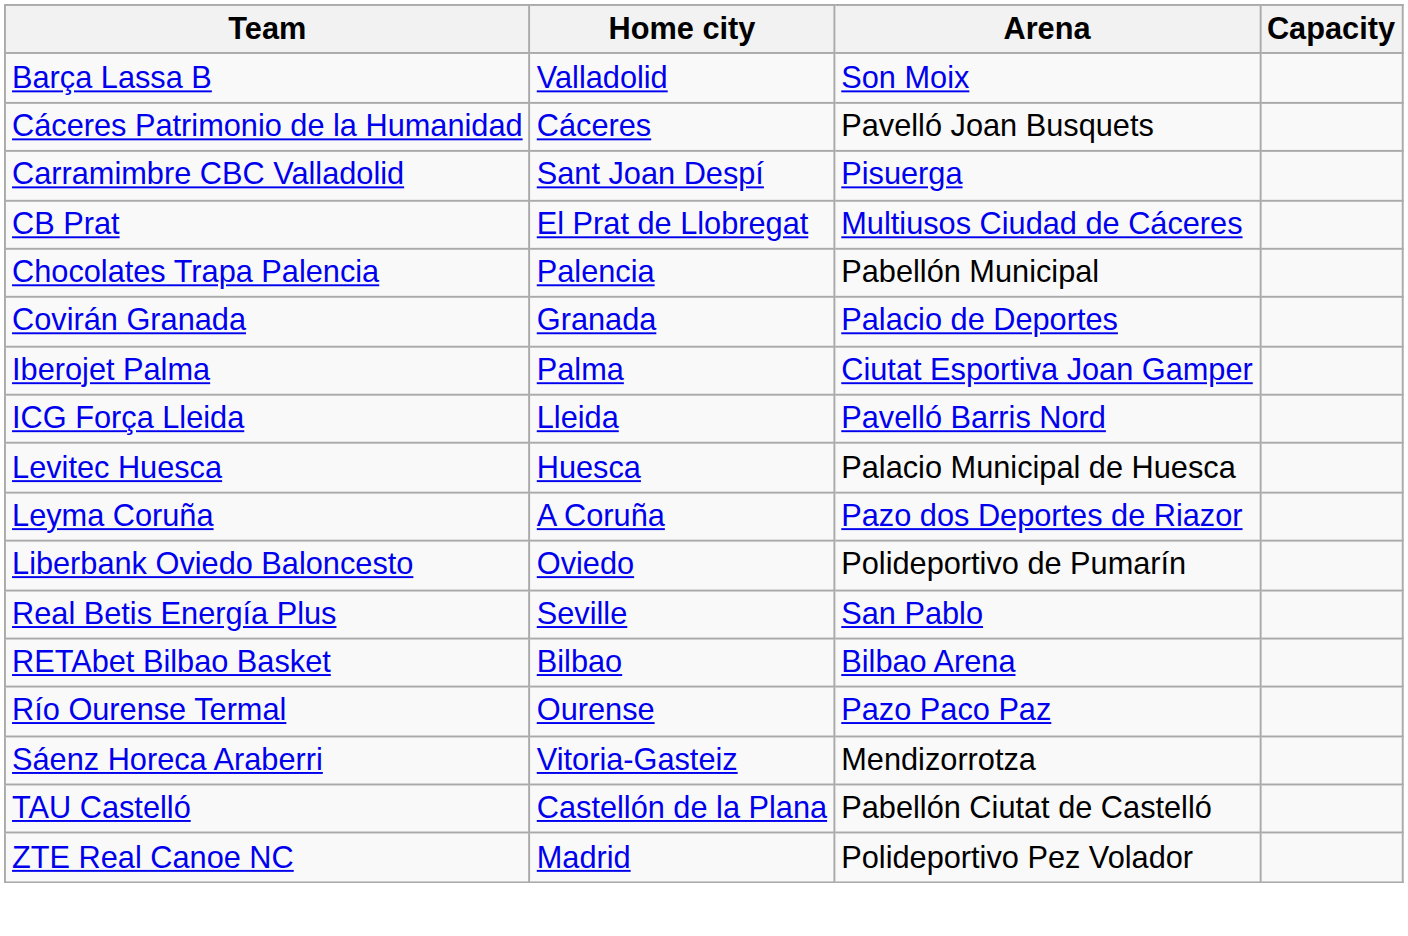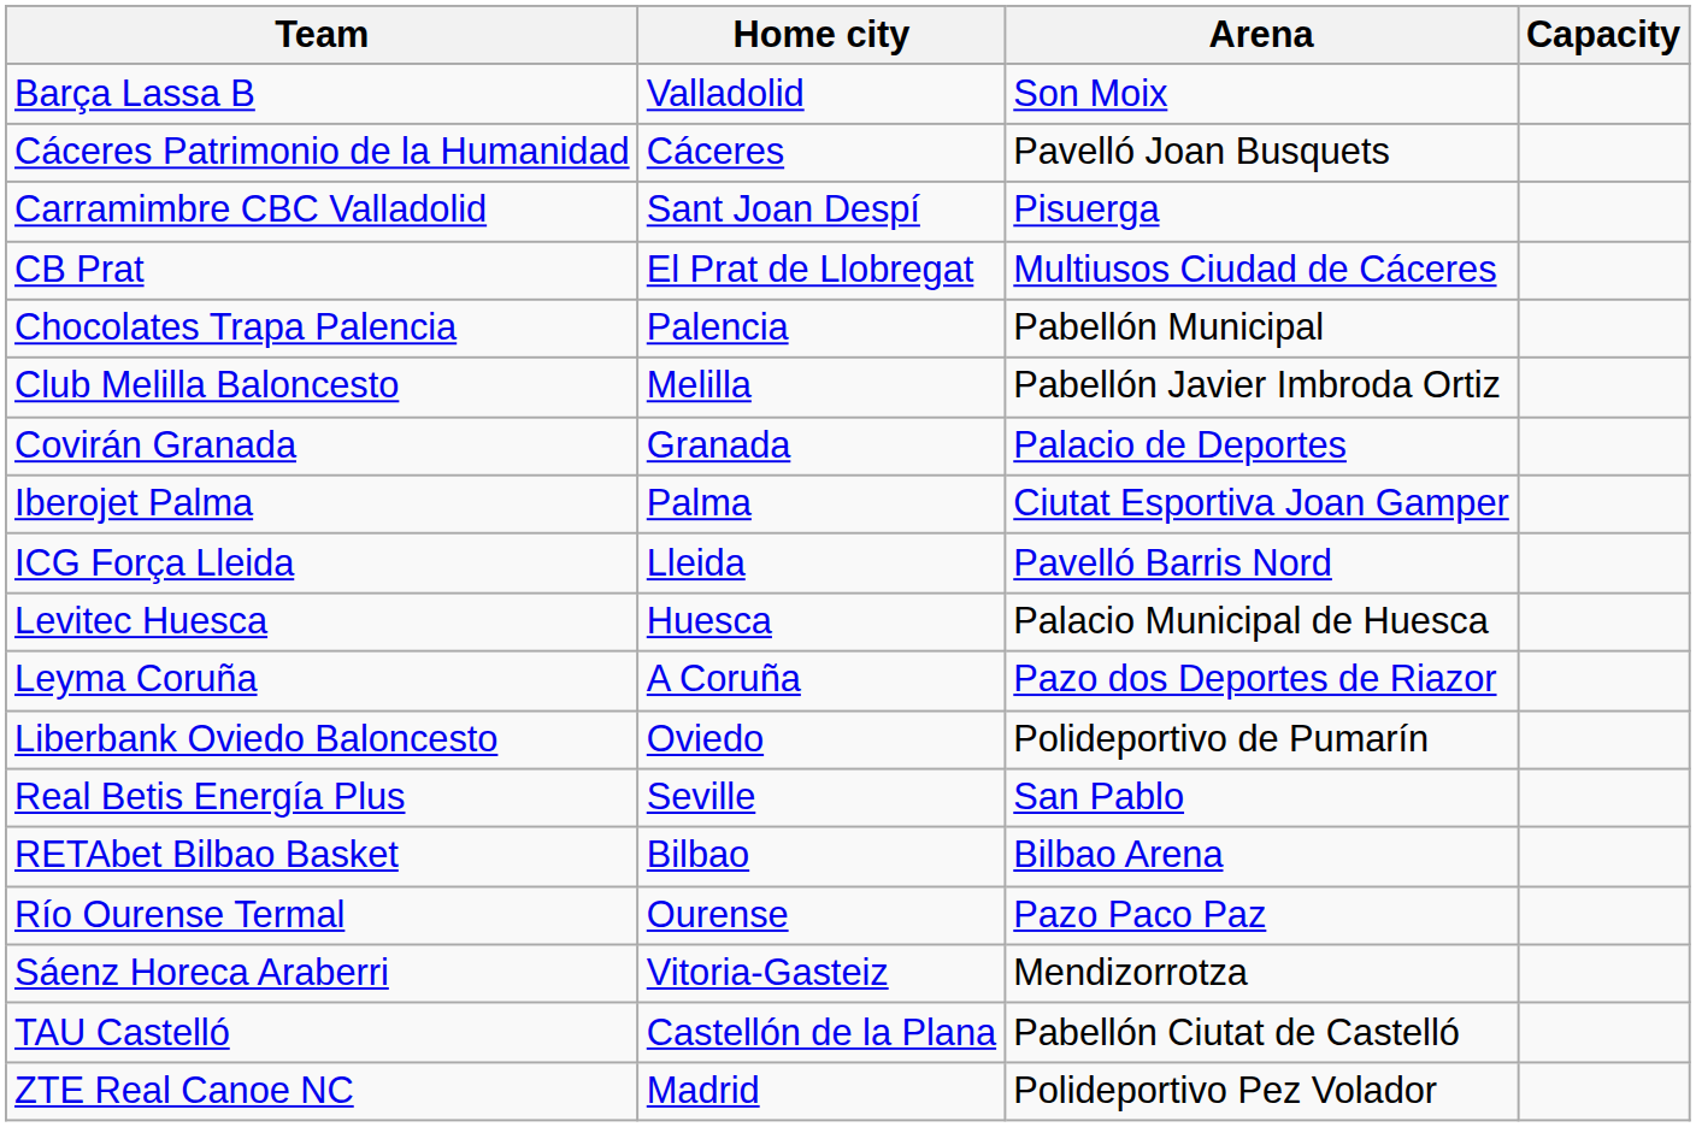+ row: Club Melilla Baloncesto | Melilla | Pabellón Javier Imbroda Ortiz
